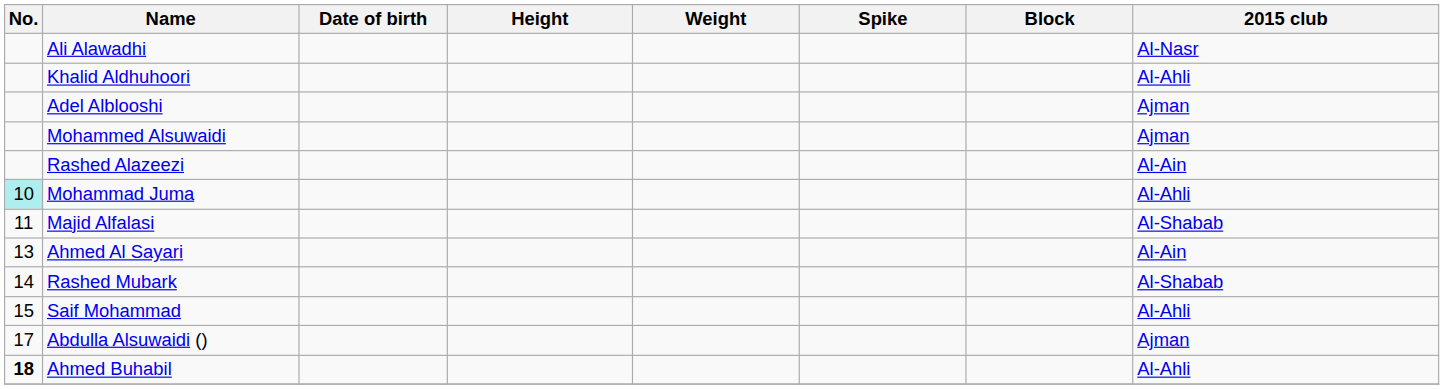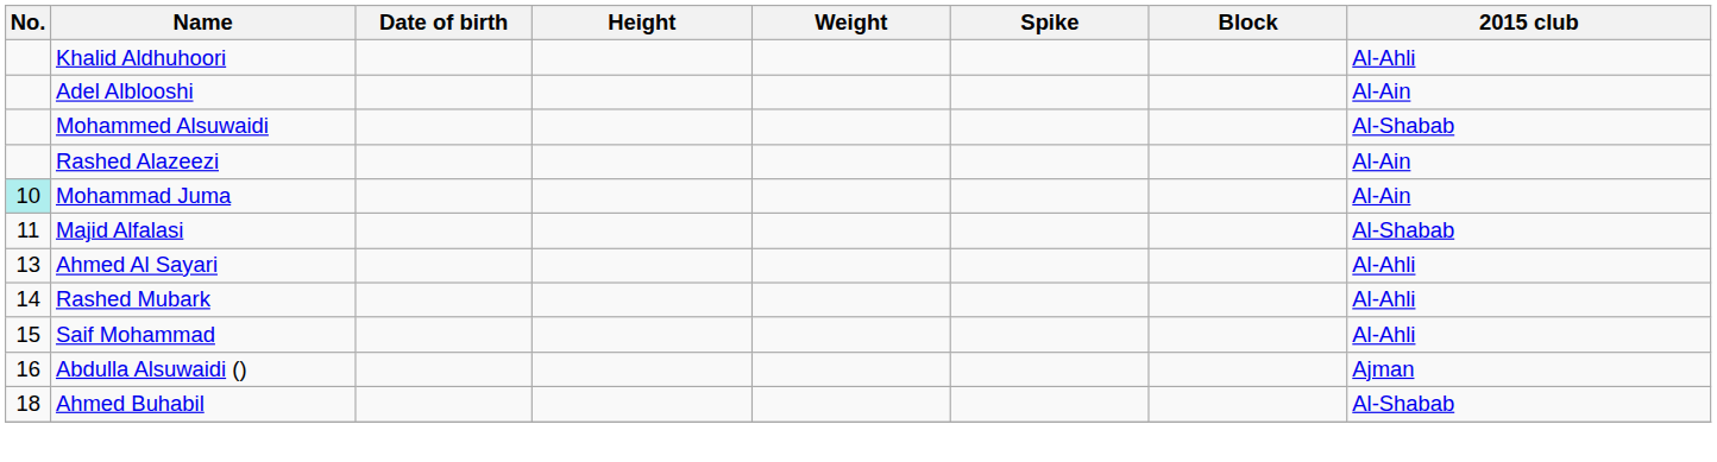- row: Ali Alawadhi | Al-Nasr
Adel Alblooshi | 2015 club: Ajman -> Al-Ain
Mohammed Alsuwaidi | 2015 club: Ajman -> Al-Shabab
Mohammad Juma | 2015 club: Al-Ahli -> Al-Ain
Ahmed Al Sayari | 2015 club: Al-Ain -> Al-Ahli
Rashed Mubark | 2015 club: Al-Shabab -> Al-Ahli
Abdulla Alsuwaidi () | No.: 17 -> 16
Ahmed Buhabil | No.: bold -> normal
Ahmed Buhabil | 2015 club: Al-Ahli -> Al-Shabab
